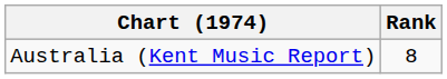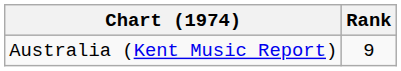Australia (Kent Music Report) | Rank: 8 -> 9
